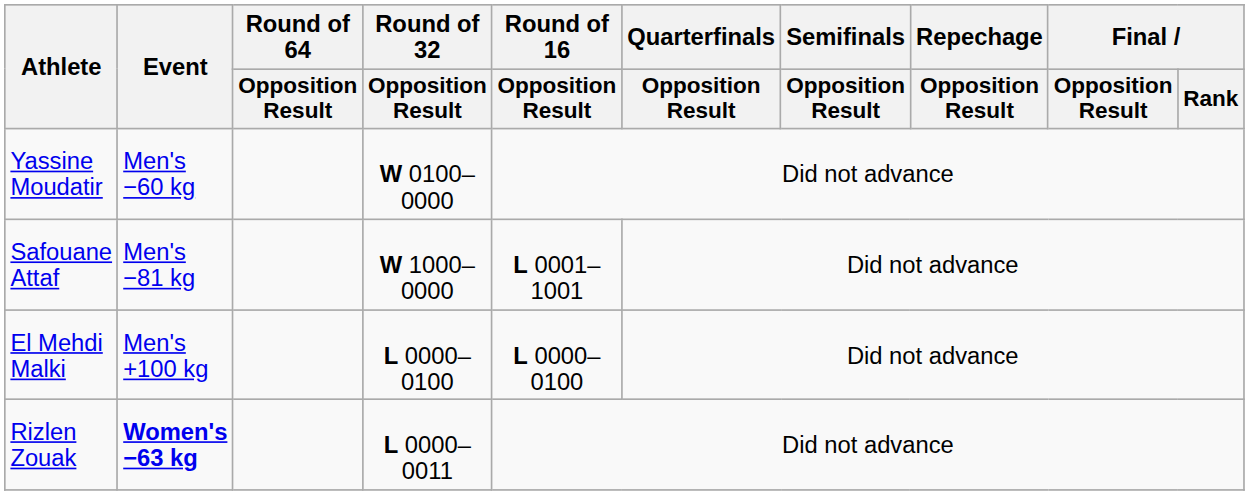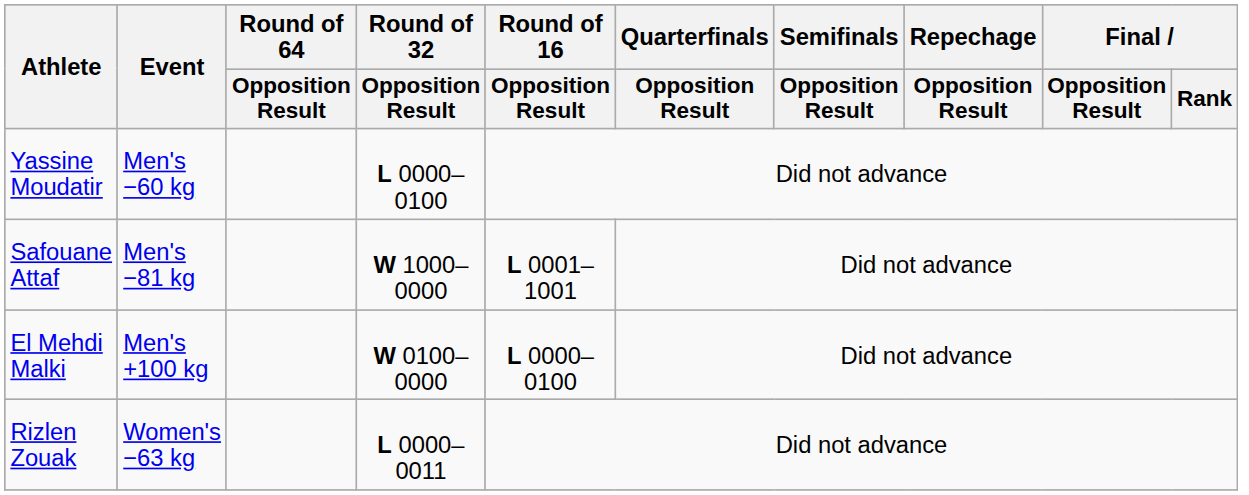Yassine Moudatir | Round of 32 / Opposition Result: W 0100–0000 -> L 0000–0100
El Mehdi Malki | Round of 32 / Opposition Result: L 0000–0100 -> W 0100–0000
Rizlen Zouak | Event: bold -> normal
